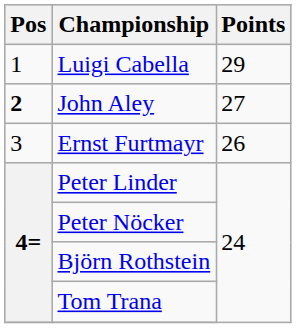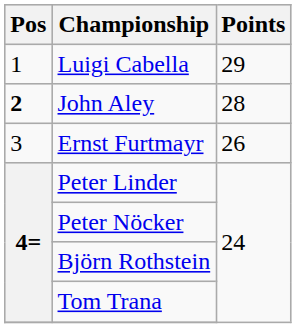John Aley | Points: 27 -> 28
